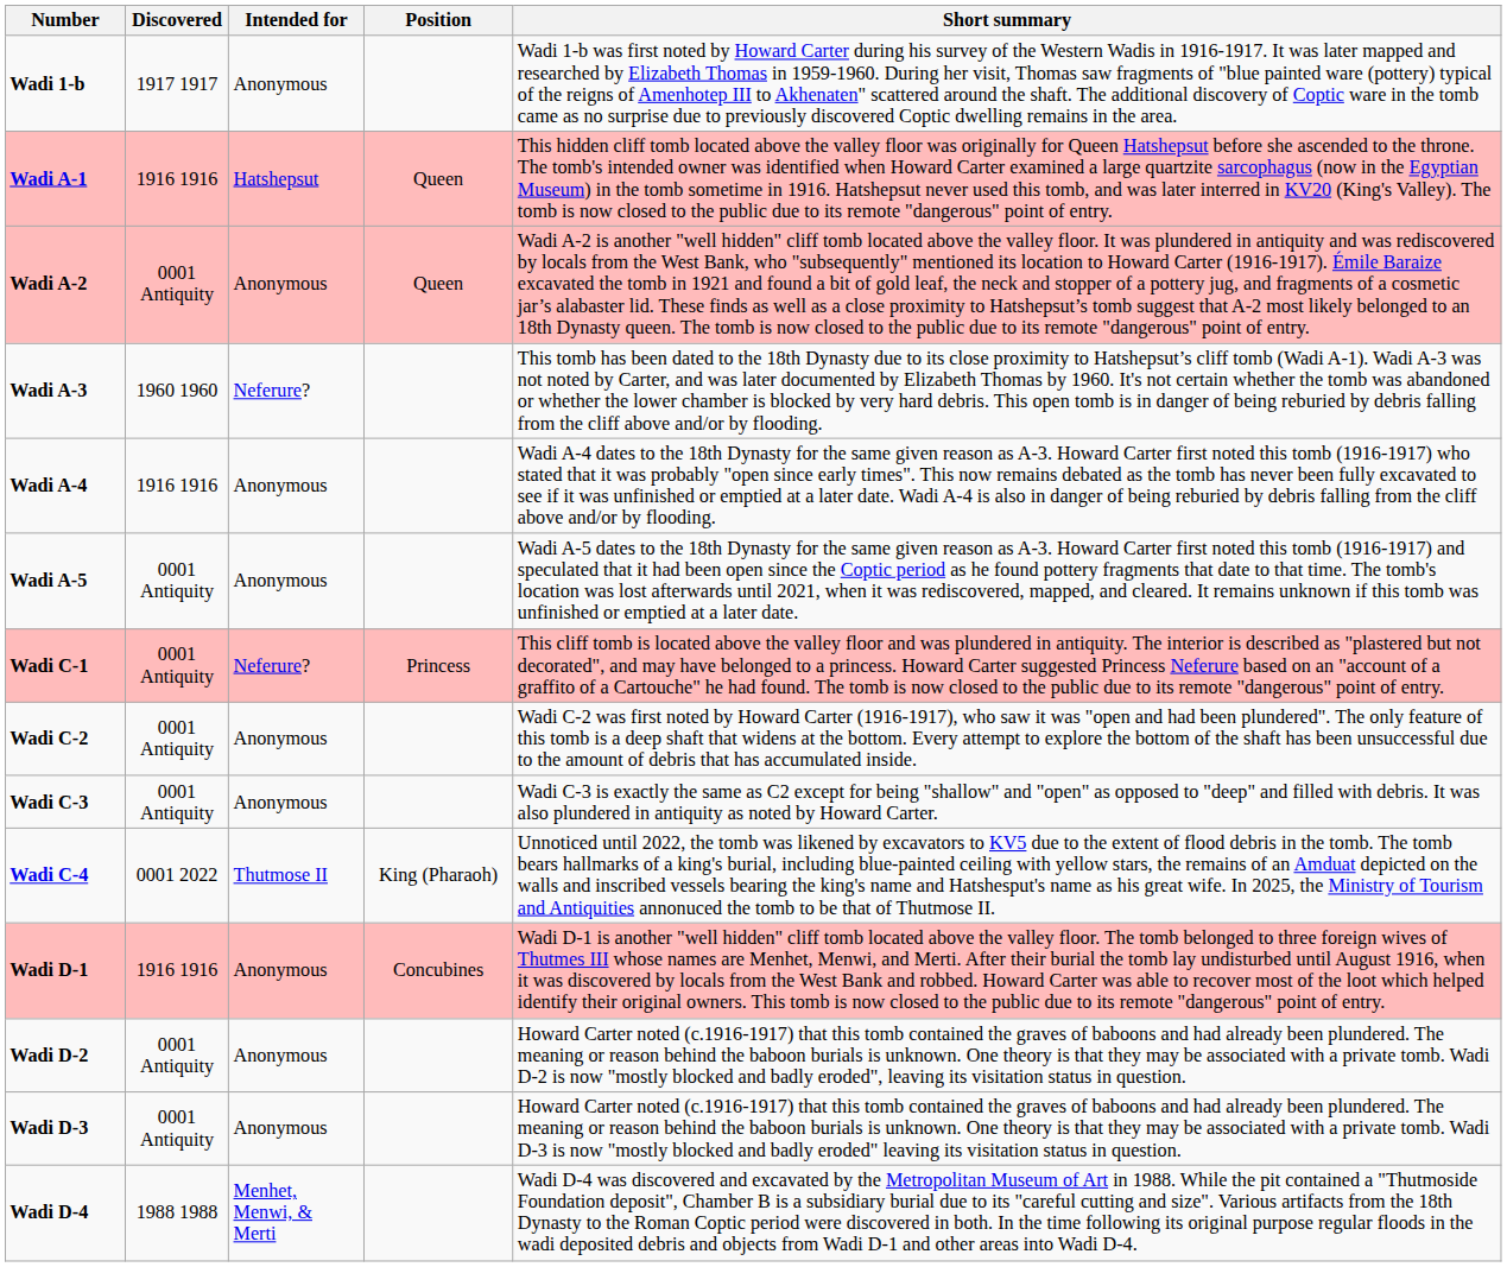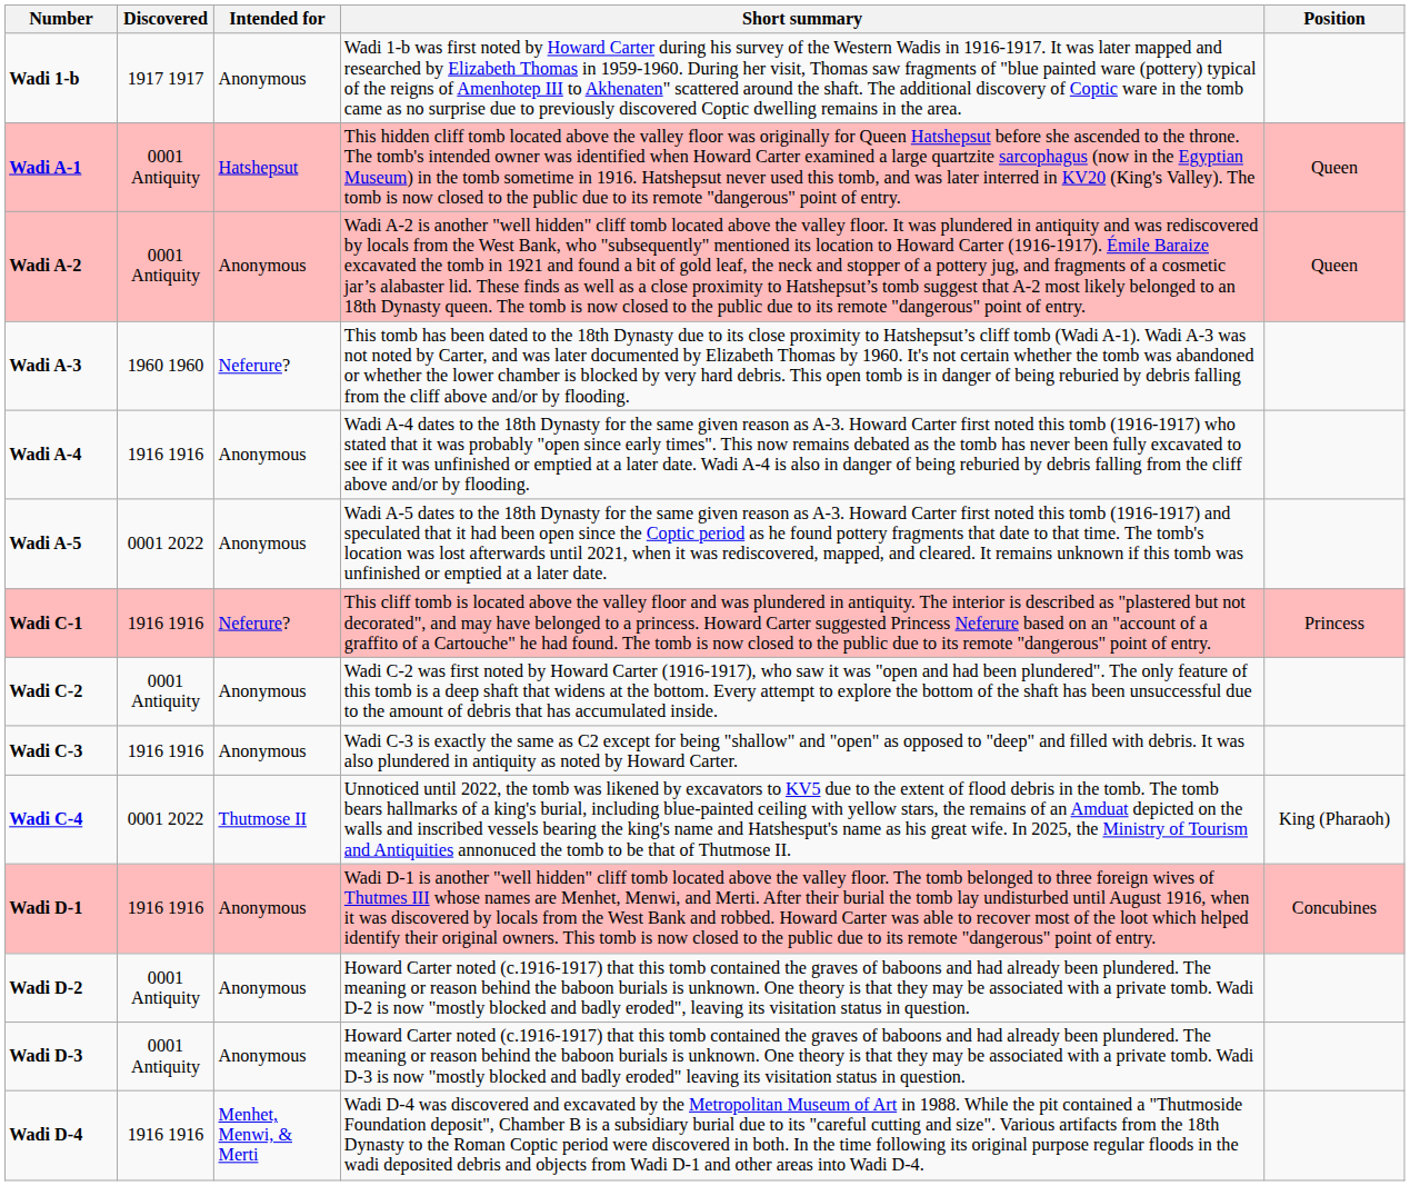columns swapped: Position <-> Short summary
Wadi A-1 | Discovered: 1916 1916 -> 0001 Antiquity
Wadi A-5 | Discovered: 0001 Antiquity -> 0001 2022
Wadi C-1 | Discovered: 0001 Antiquity -> 1916 1916
Wadi C-3 | Discovered: 0001 Antiquity -> 1916 1916
Wadi D-4 | Discovered: 1988 1988 -> 1916 1916
